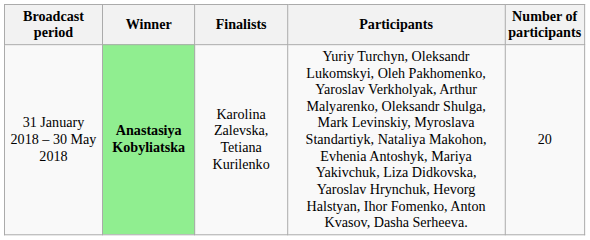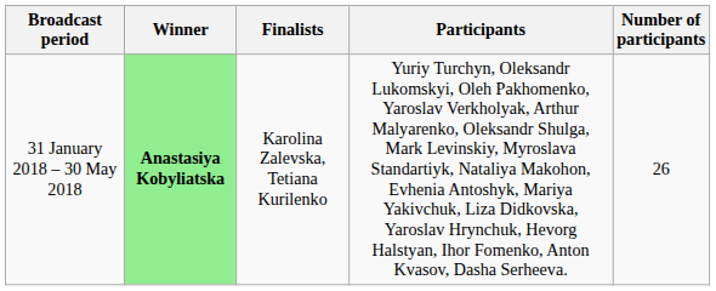31 January 2018 – 30 May 2018 | Number of participants: 20 -> 26
